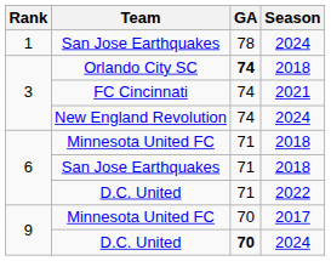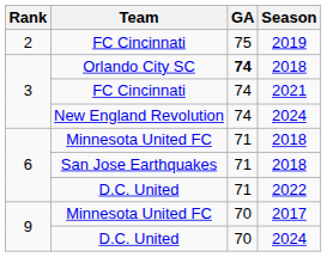- row: 1 | San Jose Earthquakes | 78 | 2024
+ row: 2 | FC Cincinnati | 75 | 2019
D.C. United / 2024 | GA: bold -> normal
